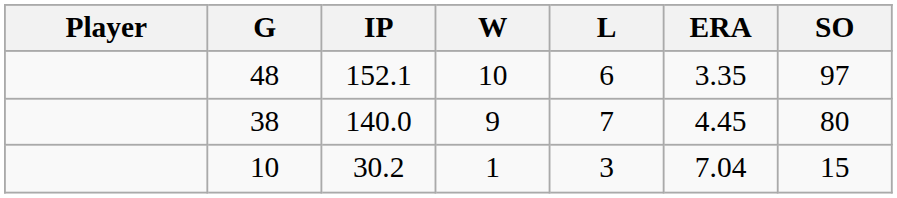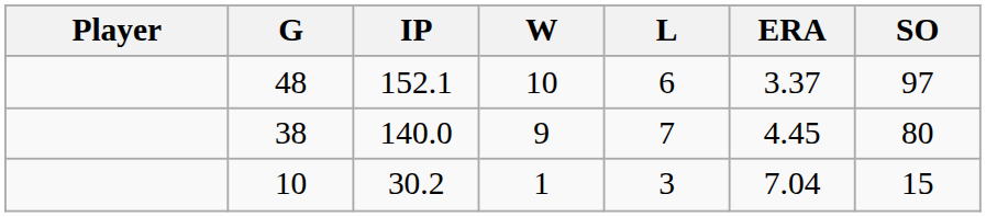48 | ERA: 3.35 -> 3.37
